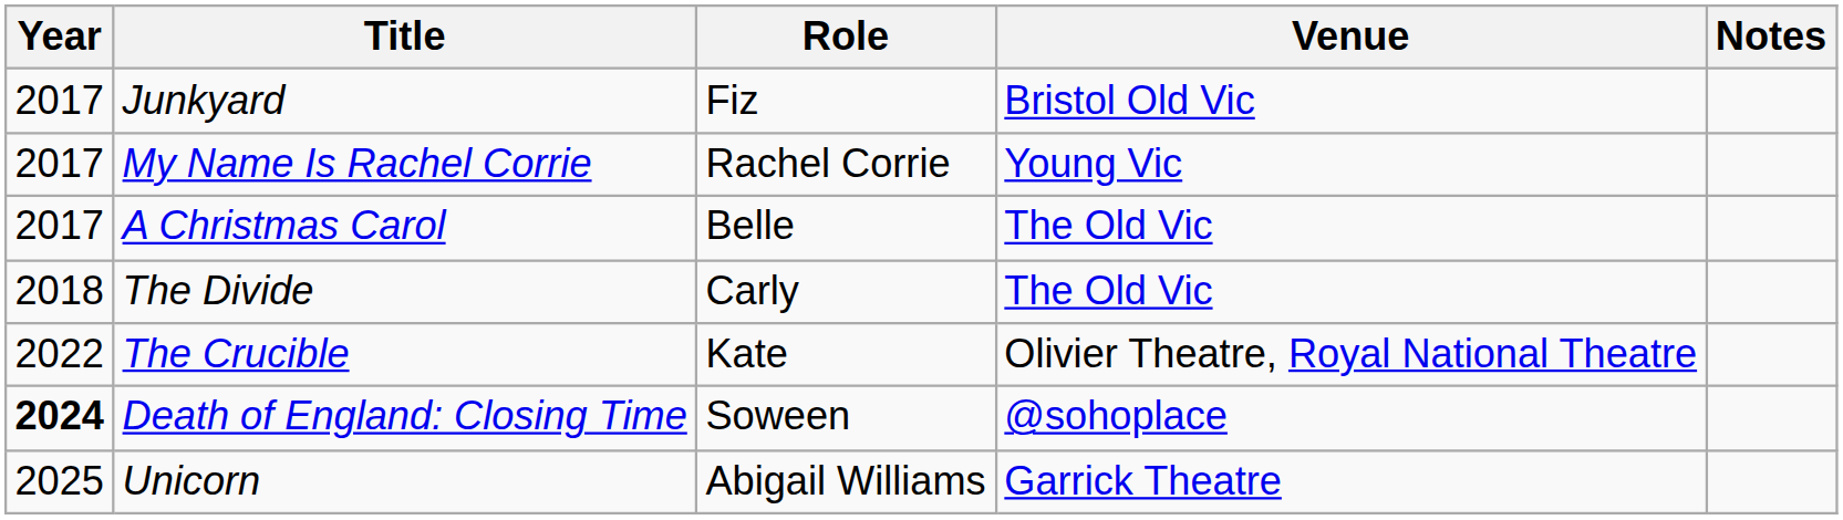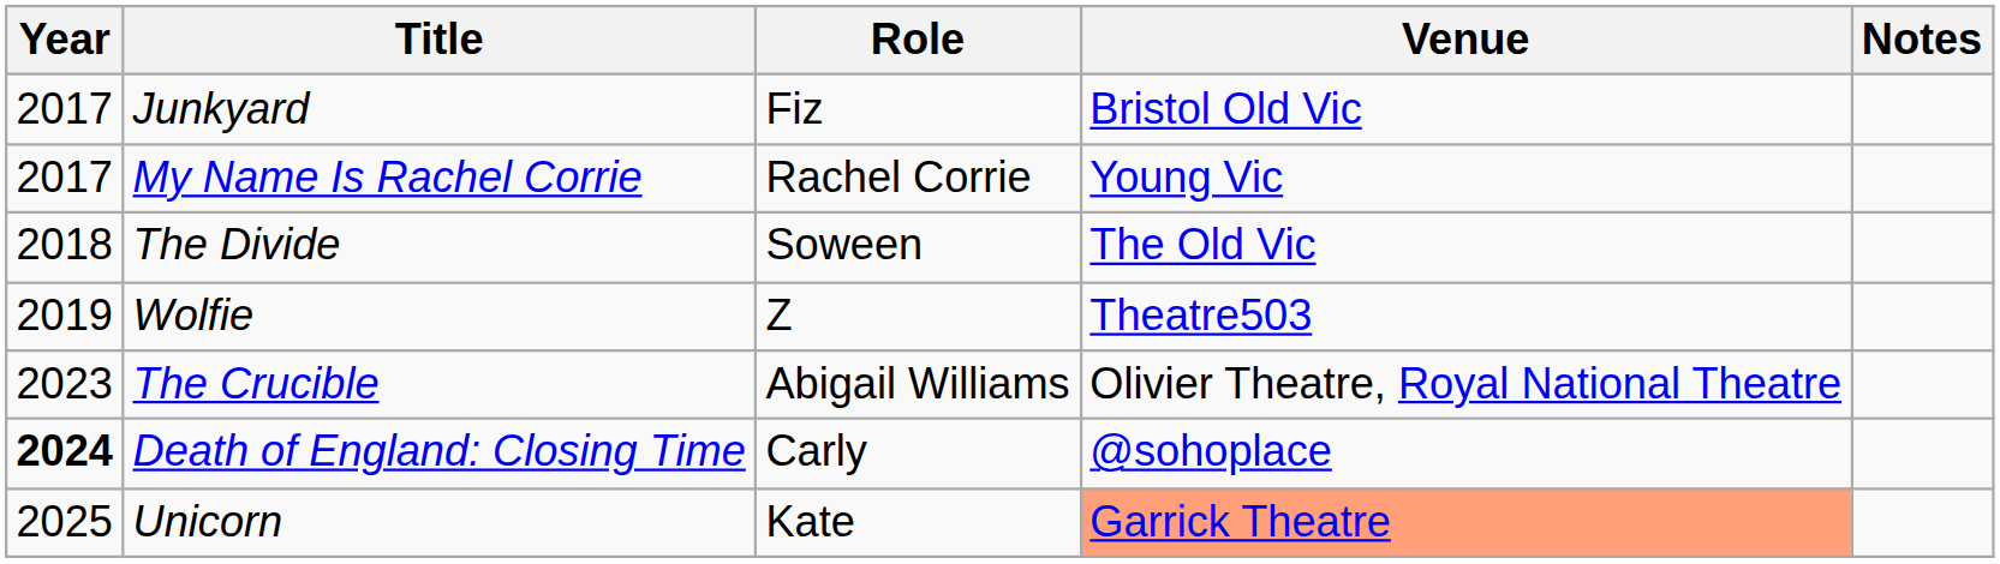- row: 2017 | A Christmas Carol | Belle | The Old Vic
The Divide | Role: Carly -> Soween
+ row: 2019 | Wolfie | Z | Theatre503
The Crucible | Year: 2022 -> 2023
The Crucible | Role: Kate -> Abigail Williams
Death of England: Closing Time | Role: Soween -> Carly
Unicorn | Role: Abigail Williams -> Kate
Unicorn | Venue: no background -> lightsalmon background
